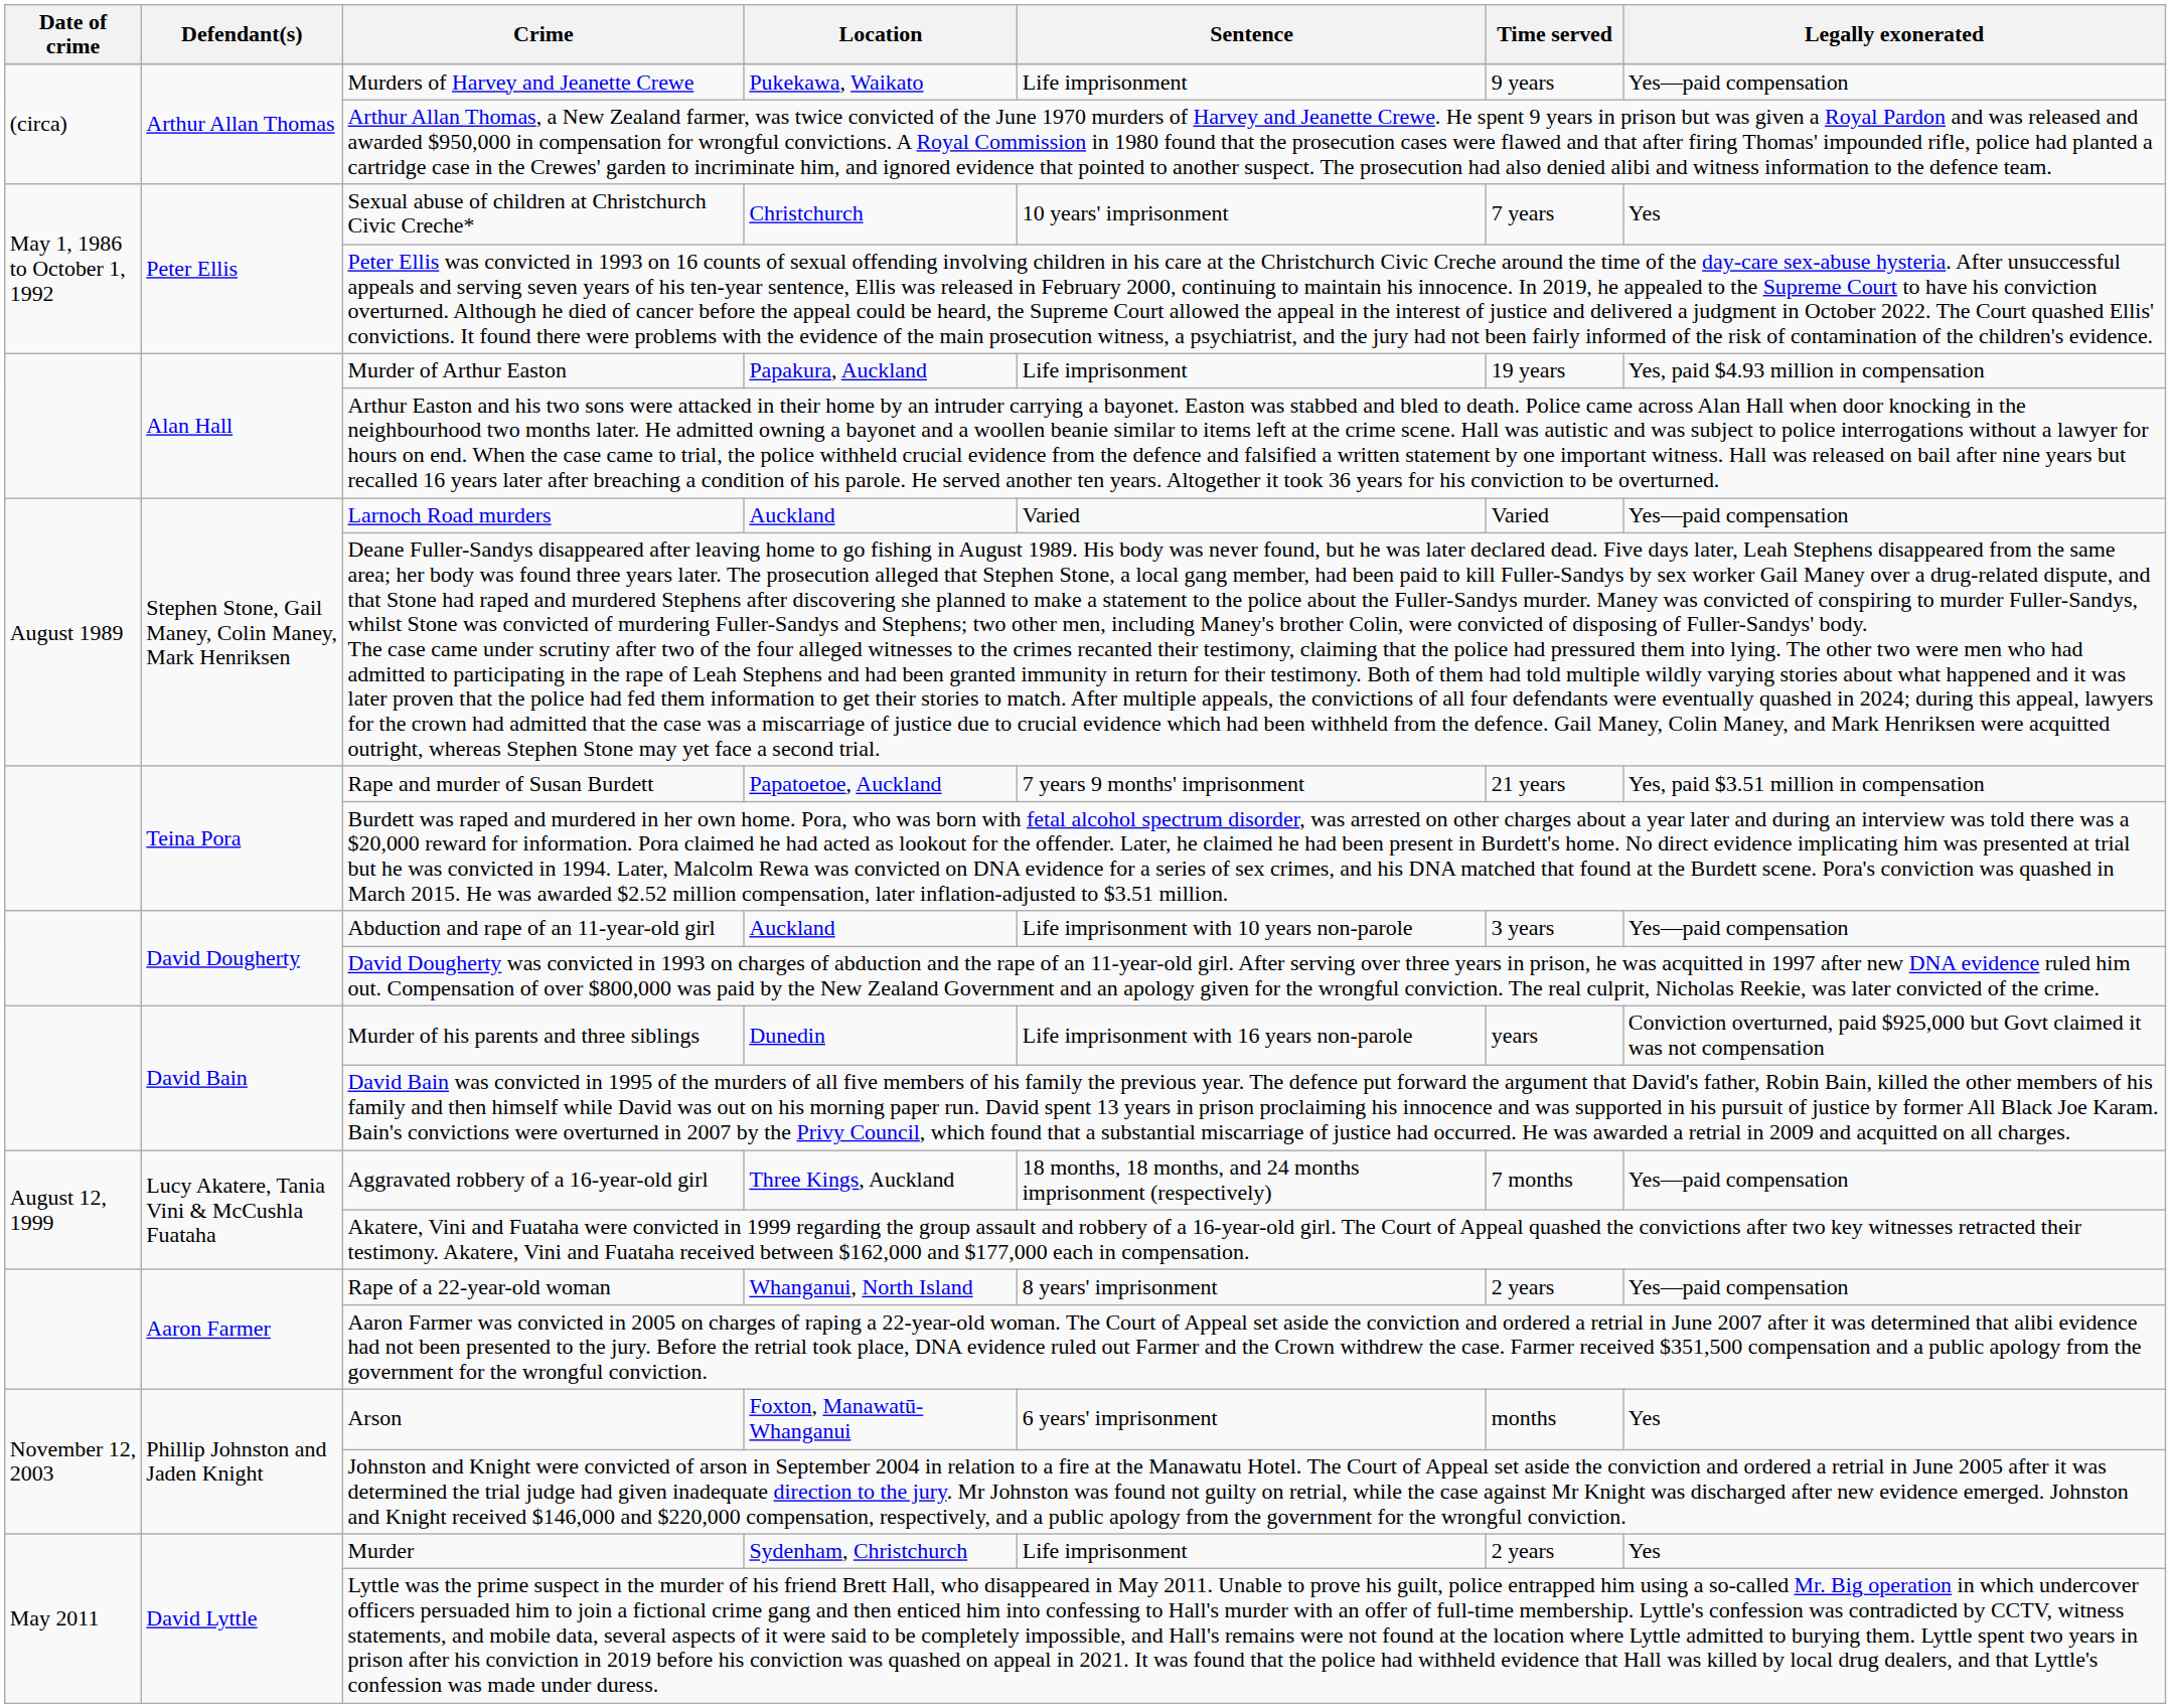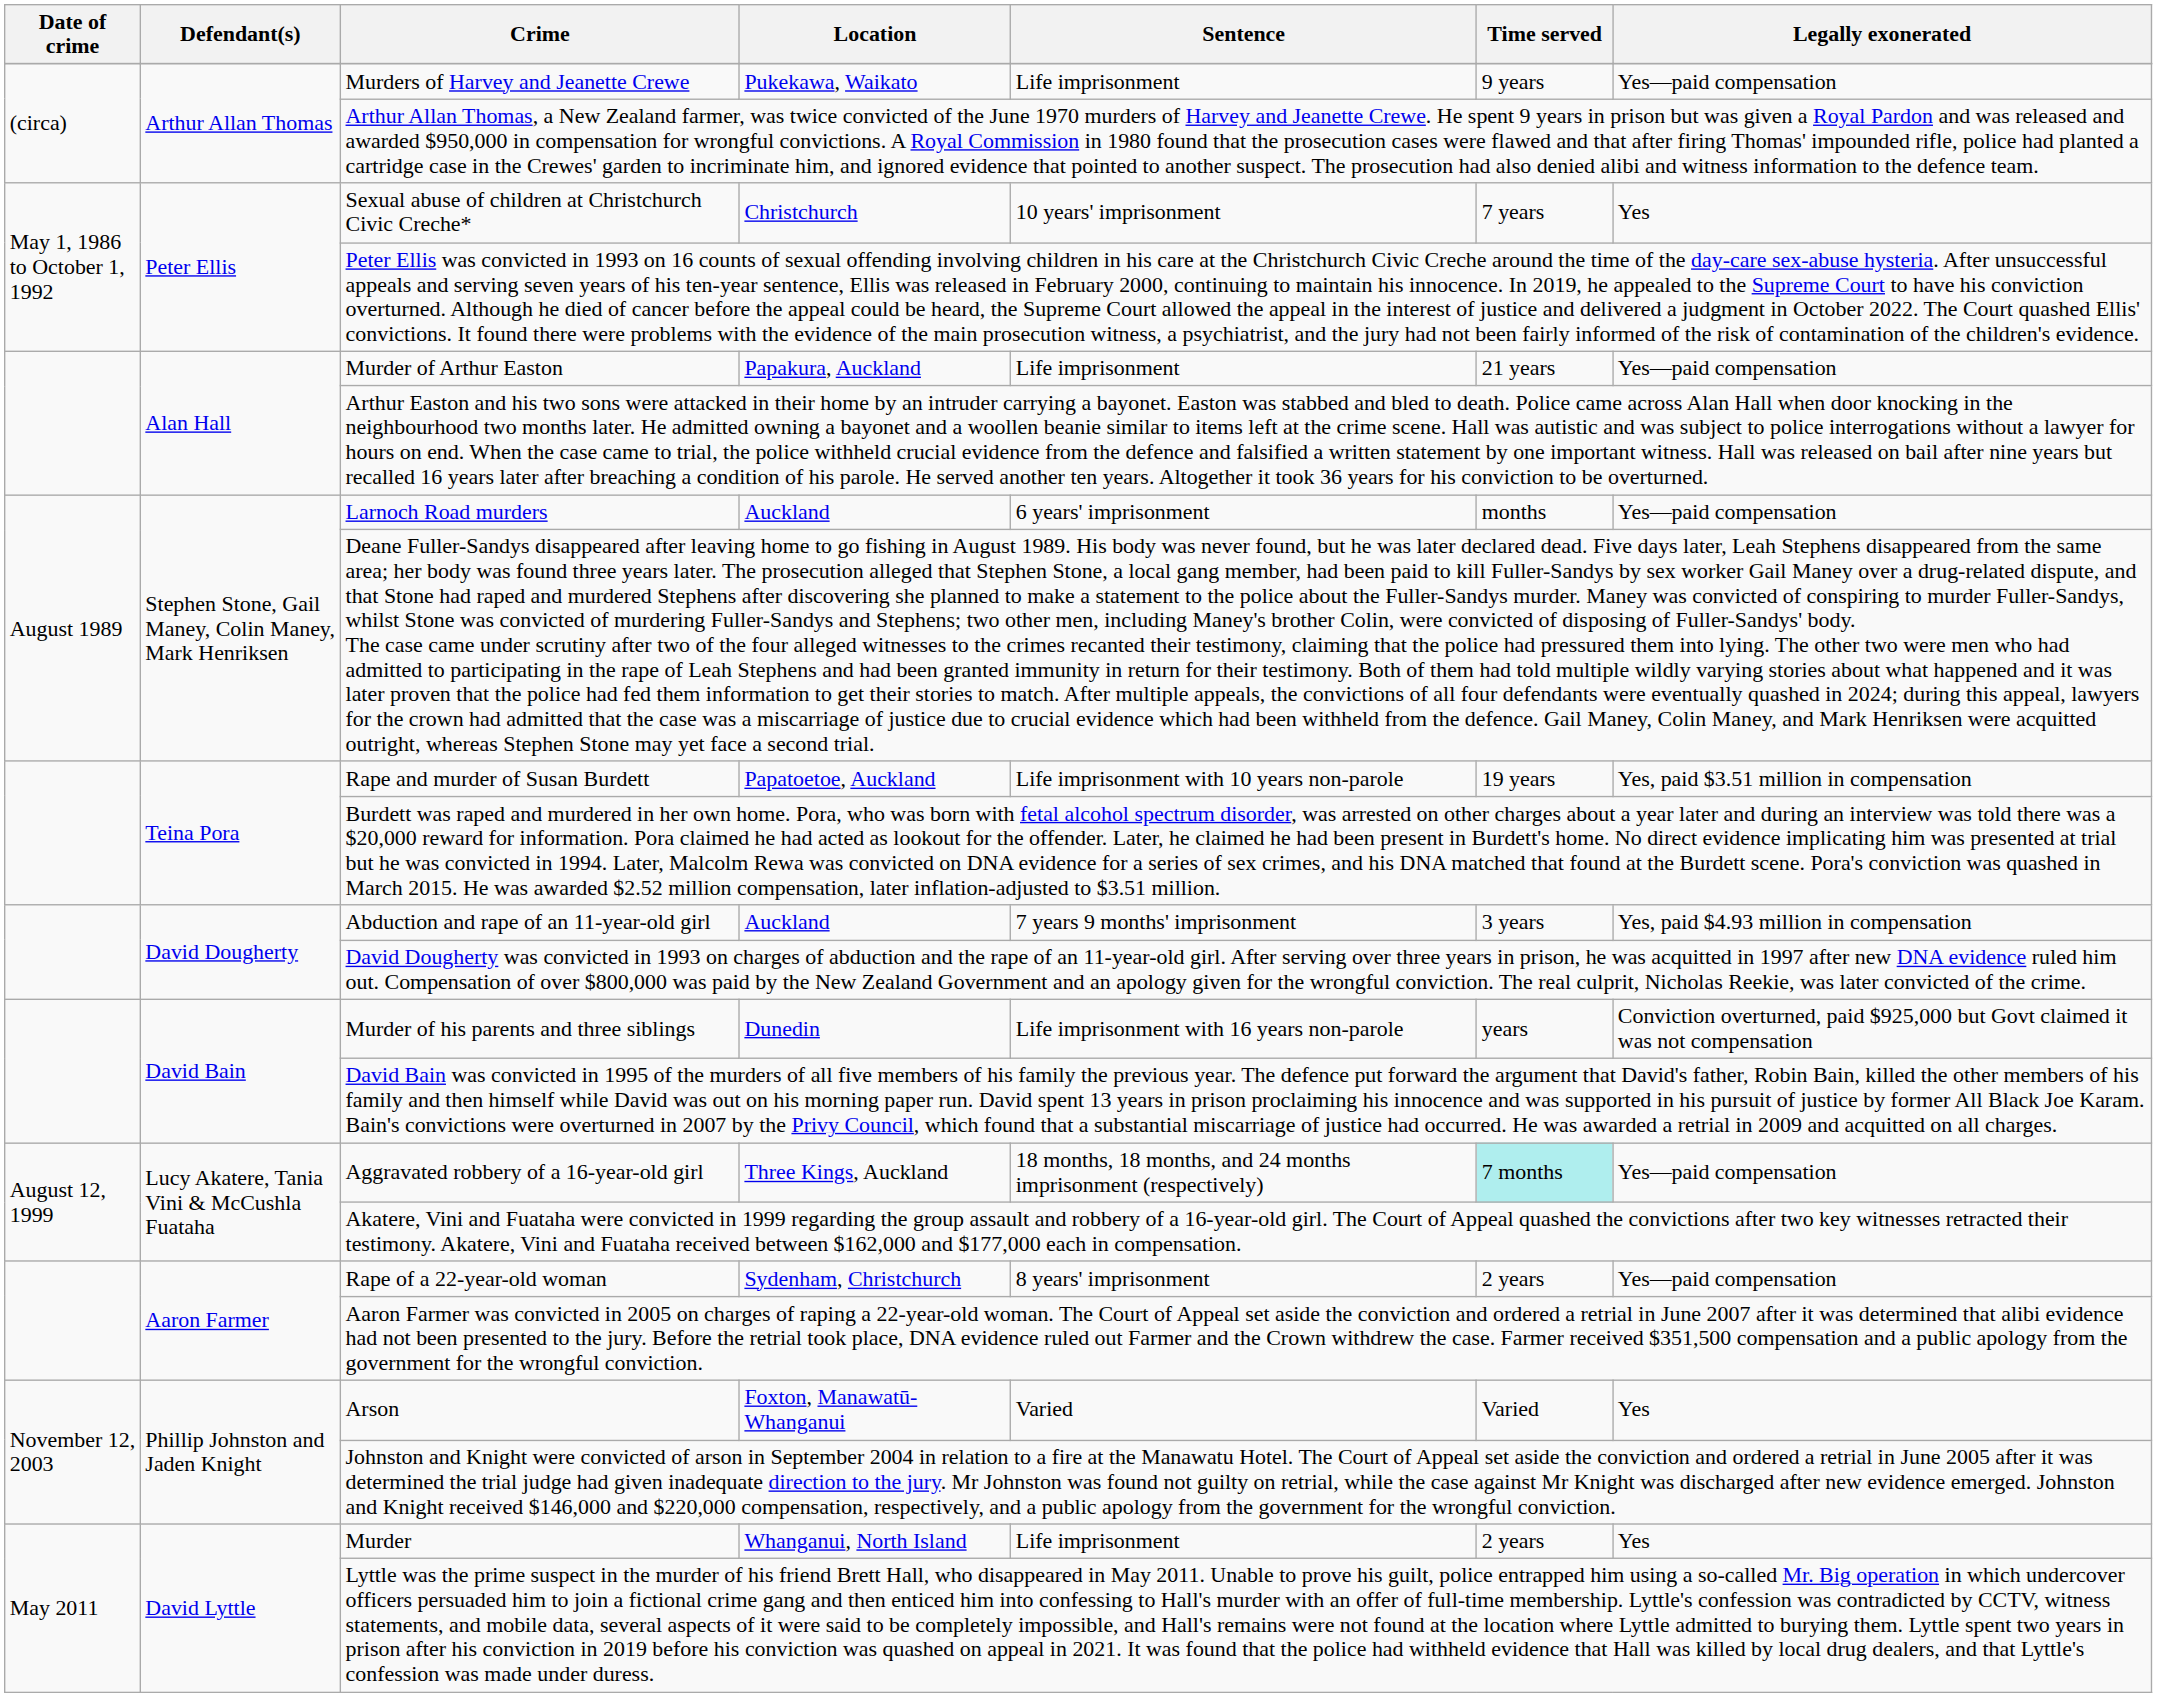Murder of Arthur Easton | Time served: 19 years -> 21 years
Murder of Arthur Easton | Legally exonerated: Yes, paid $4.93 million in compensation -> Yes—paid compensation
Larnoch Road murders | Sentence: Varied -> 6 years' imprisonment
Larnoch Road murders | Time served: Varied -> months
Rape and murder of Susan Burdett | Sentence: 7 years 9 months' imprisonment -> Life imprisonment with 10 years non-parole
Rape and murder of Susan Burdett | Time served: 21 years -> 19 years
Abduction and rape of an 11-year-old girl | Sentence: Life imprisonment with 10 years non-parole -> 7 years 9 months' imprisonment
Abduction and rape of an 11-year-old girl | Legally exonerated: Yes—paid compensation -> Yes, paid $4.93 million in compensation
Aggravated robbery of a 16-year-old girl | Time served: no background -> paleturquoise background
Rape of a 22-year-old woman | Location: Whanganui, North Island -> Sydenham, Christchurch
Arson | Sentence: 6 years' imprisonment -> Varied
Arson | Time served: months -> Varied
Murder | Location: Sydenham, Christchurch -> Whanganui, North Island
